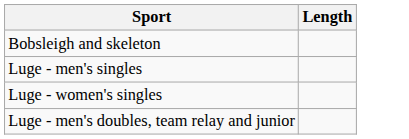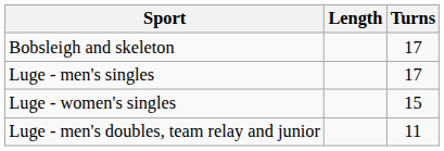+ column: Turns | 17 | 17 | 15 | 11
